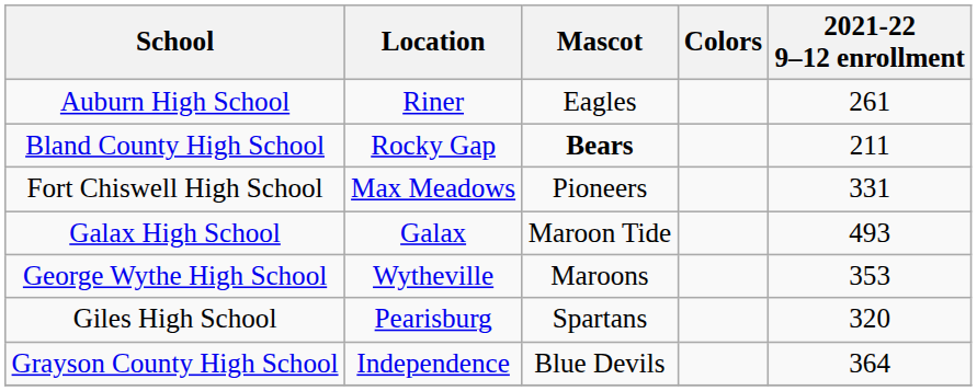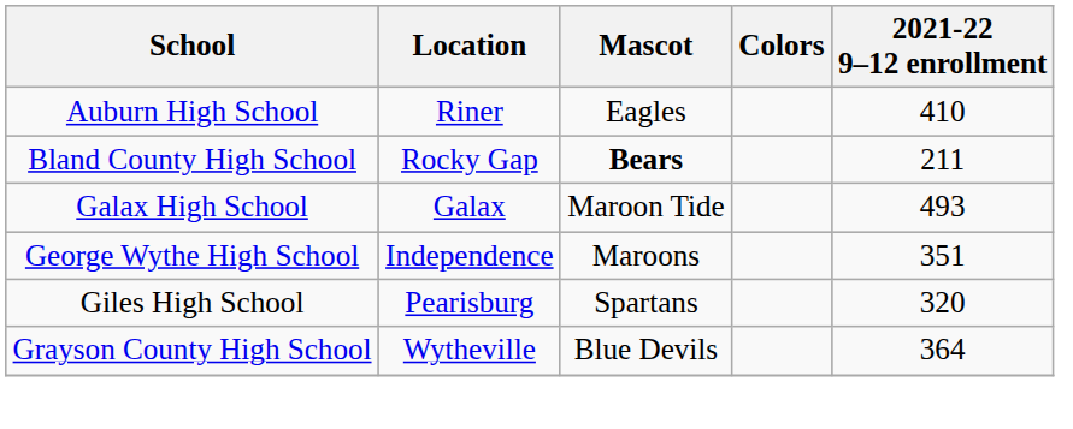Auburn High School | 2021-22 9–12 enrollment: 261 -> 410
- row: Fort Chiswell High School | Max Meadows | Pioneers | 331
George Wythe High School | Location: Wytheville -> Independence
George Wythe High School | 2021-22 9–12 enrollment: 353 -> 351
Grayson County High School | Location: Independence -> Wytheville
